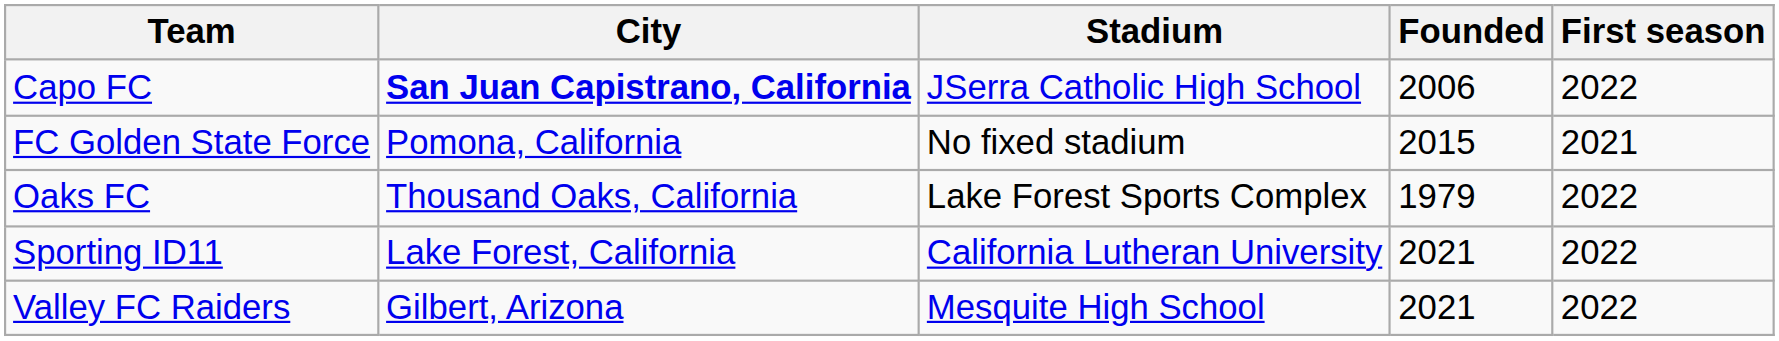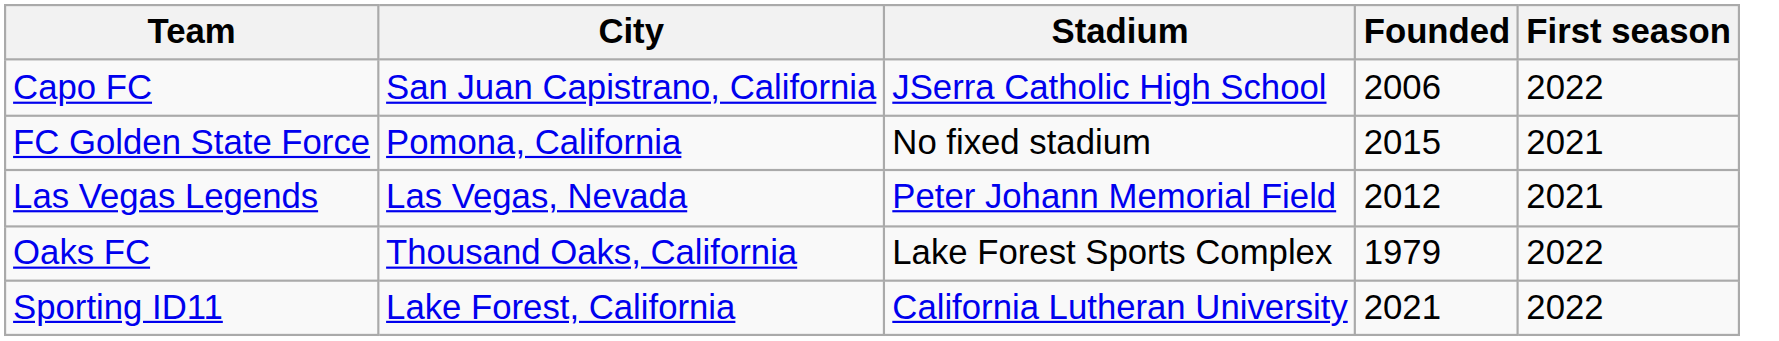Capo FC | City: bold -> normal
+ row: Las Vegas Legends | Las Vegas, Nevada | Peter Johann Memorial Field | 2012 | 2021
- row: Valley FC Raiders | Gilbert, Arizona | Mesquite High School | 2021 | 2022
